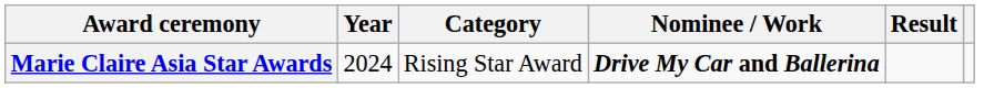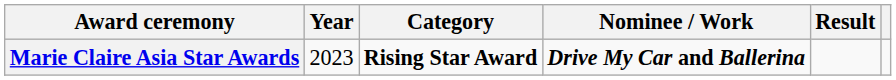Marie Claire Asia Star Awards | Year: 2024 -> 2023
Marie Claire Asia Star Awards | Category: normal -> bold
